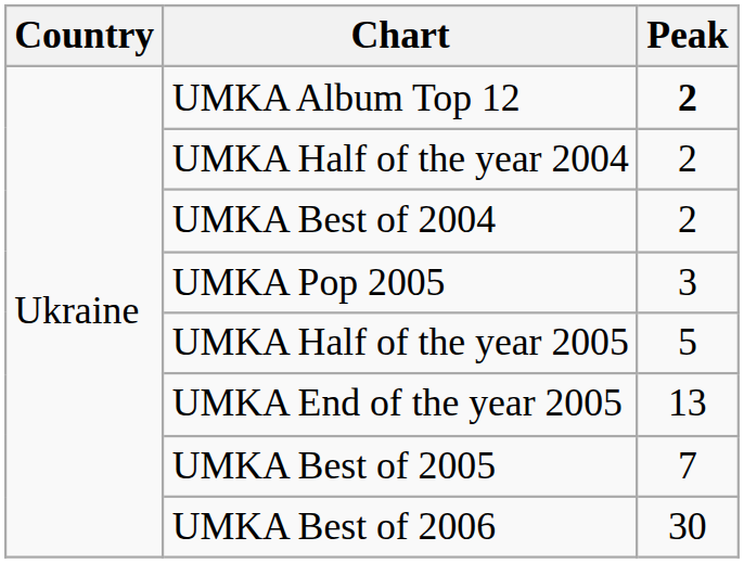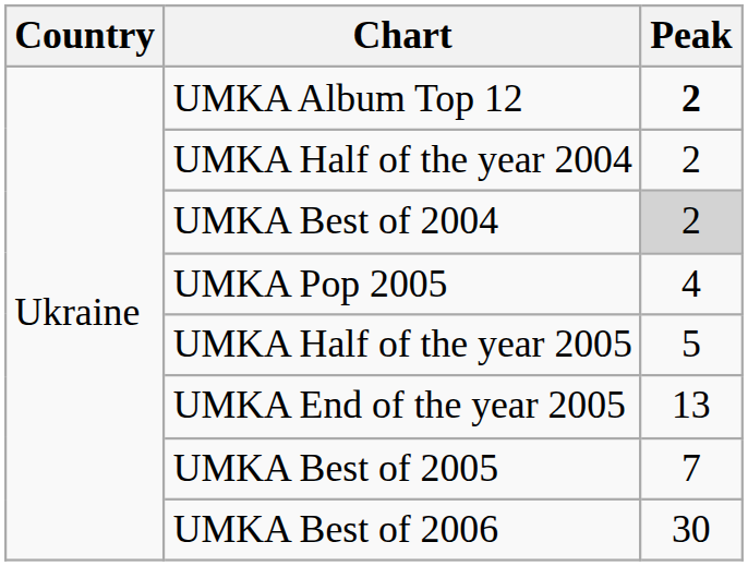UMKA Best of 2004 | Peak: no background -> lightgrey background
UMKA Pop 2005 | Peak: 3 -> 4
